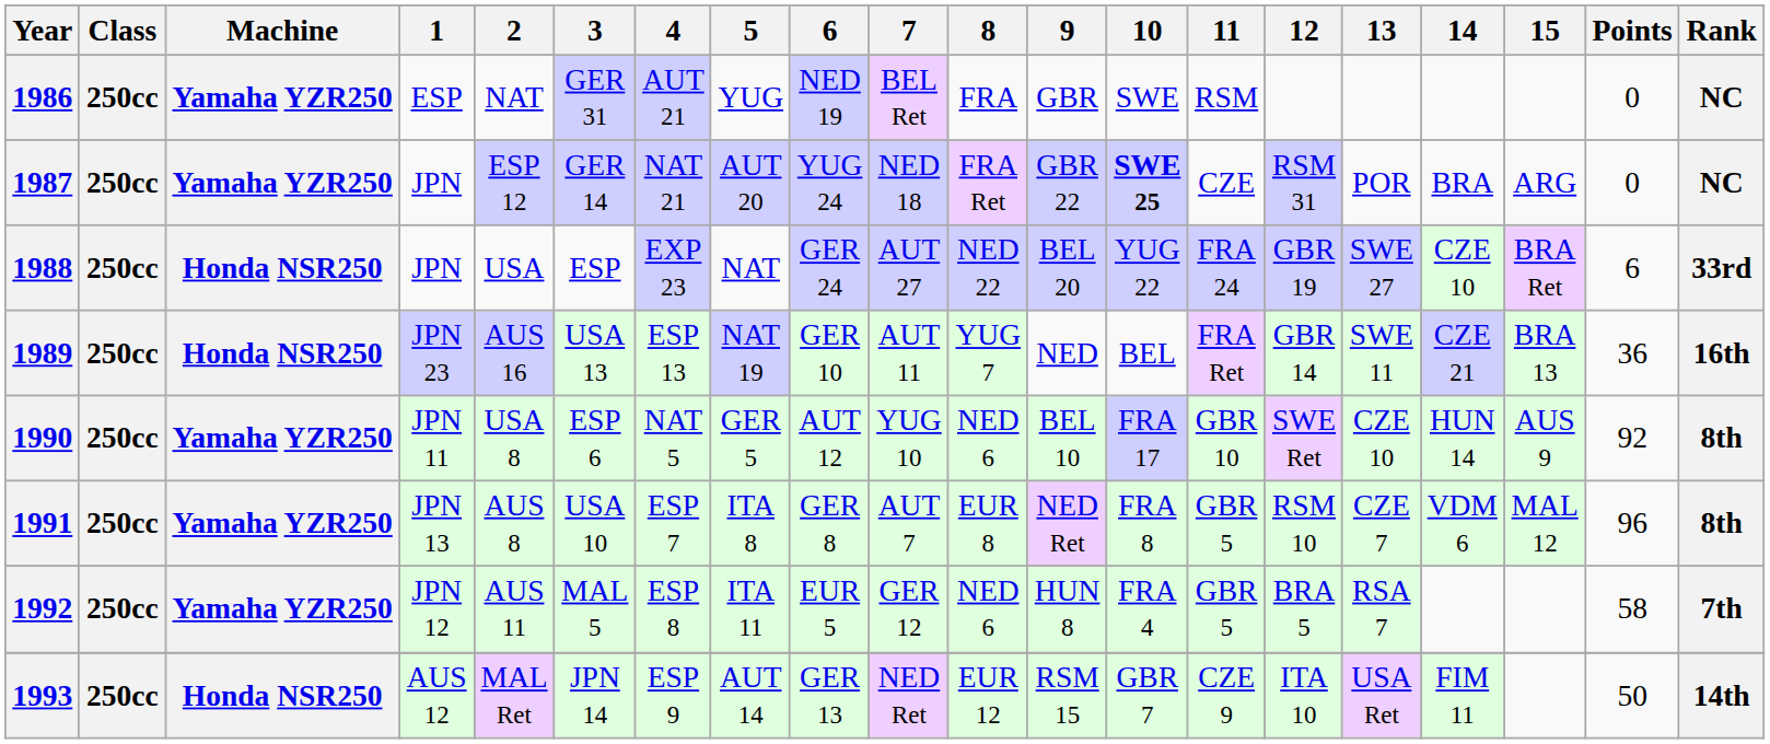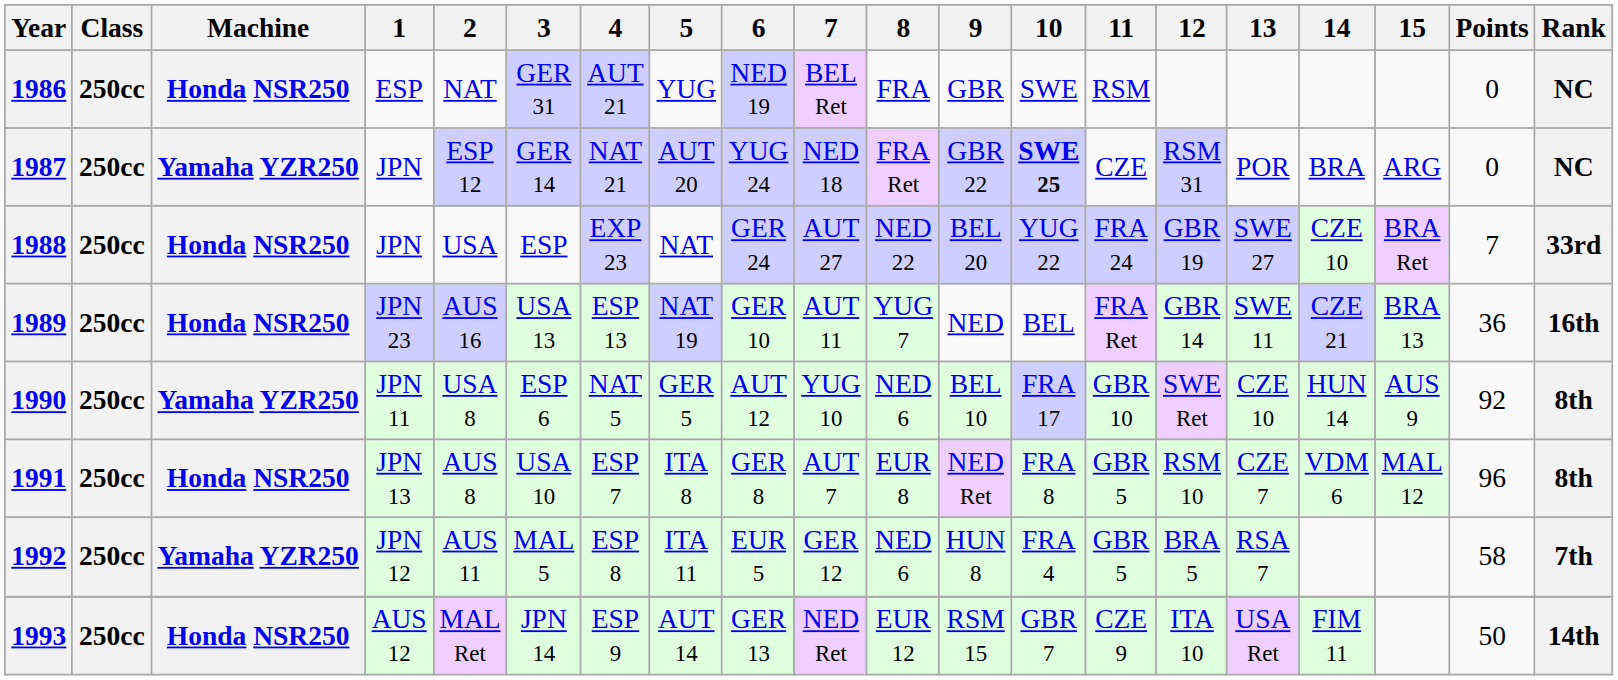1986 | Machine: Yamaha YZR250 -> Honda NSR250
1988 | Points: 6 -> 7
1991 | Machine: Yamaha YZR250 -> Honda NSR250
